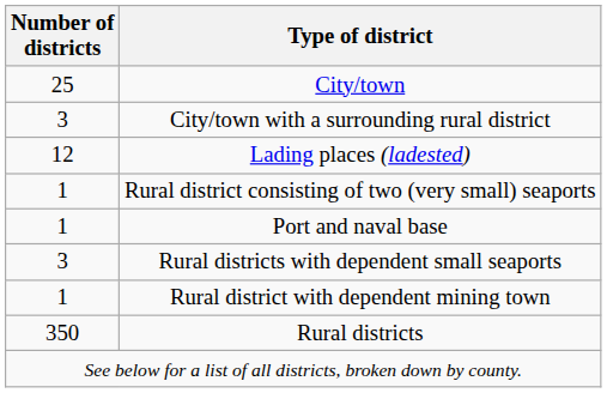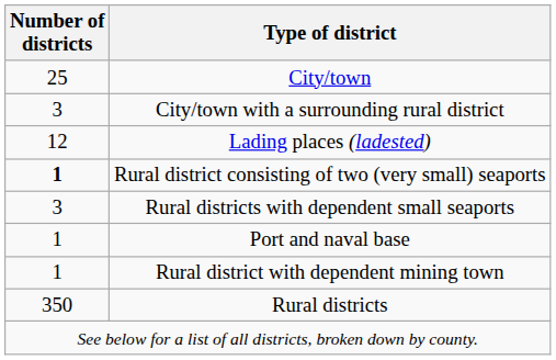Rural district consisting of two (very small) seaports | Number of districts: normal -> bold
rows swapped: Rural districts with dependent small seaports <-> Port and naval base
